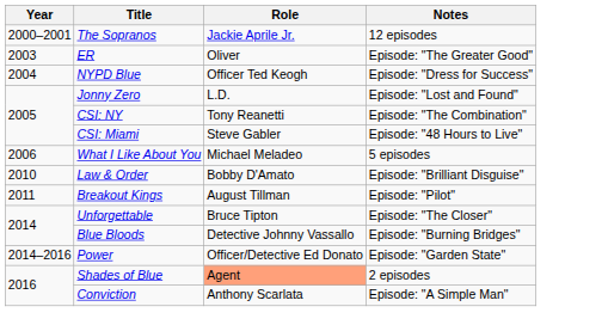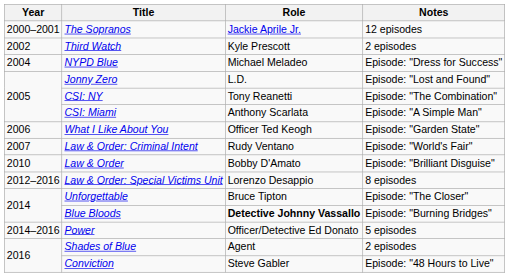+ row: 2002 | Third Watch | Kyle Prescott | 2 episodes
- row: 2003 | ER | Oliver | Episode: "The Greater Good"
NYPD Blue | Role: Officer Ted Keogh -> Michael Meladeo
CSI: Miami | Role: Steve Gabler -> Anthony Scarlata
CSI: Miami | Notes: Episode: "48 Hours to Live" -> Episode: "A Simple Man"
What I Like About You | Role: Michael Meladeo -> Officer Ted Keogh
What I Like About You | Notes: 5 episodes -> Episode: "Garden State"
+ row: 2007 | Law & Order: Criminal Intent | Rudy Ventano | Episode: "World's Fair"
- row: 2011 | Breakout Kings | August Tillman | Episode: "Pilot"
+ row: 2012–2016 | Law & Order: Special Victims Unit | Lorenzo Desappio | 8 episodes
Blue Bloods | Role: normal -> bold
Power | Notes: Episode: "Garden State" -> 5 episodes
Shades of Blue | Role: lightsalmon background -> no background
Conviction | Role: Anthony Scarlata -> Steve Gabler
Conviction | Notes: Episode: "A Simple Man" -> Episode: "48 Hours to Live"
